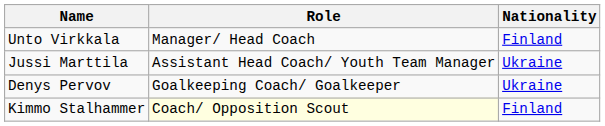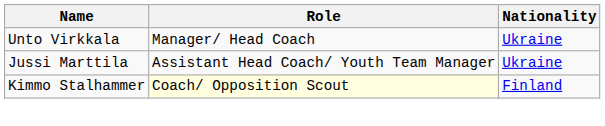Unto Virkkala | Nationality: Finland -> Ukraine
- row: Denys Pervov | Goalkeeping Coach/ Goalkeeper | Ukraine
